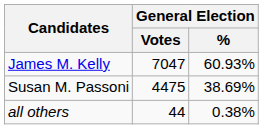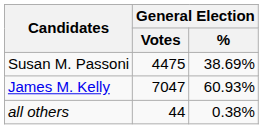rows swapped: James M. Kelly <-> Susan M. Passoni
